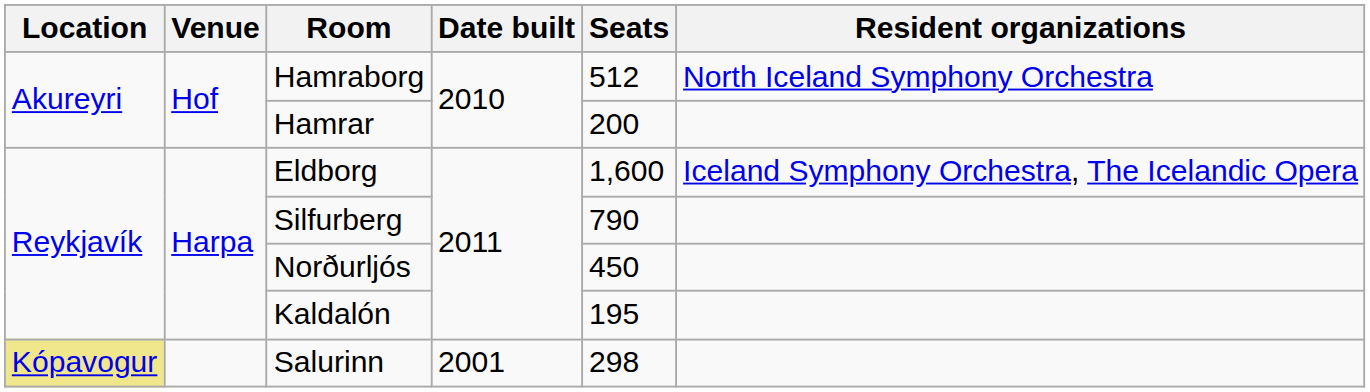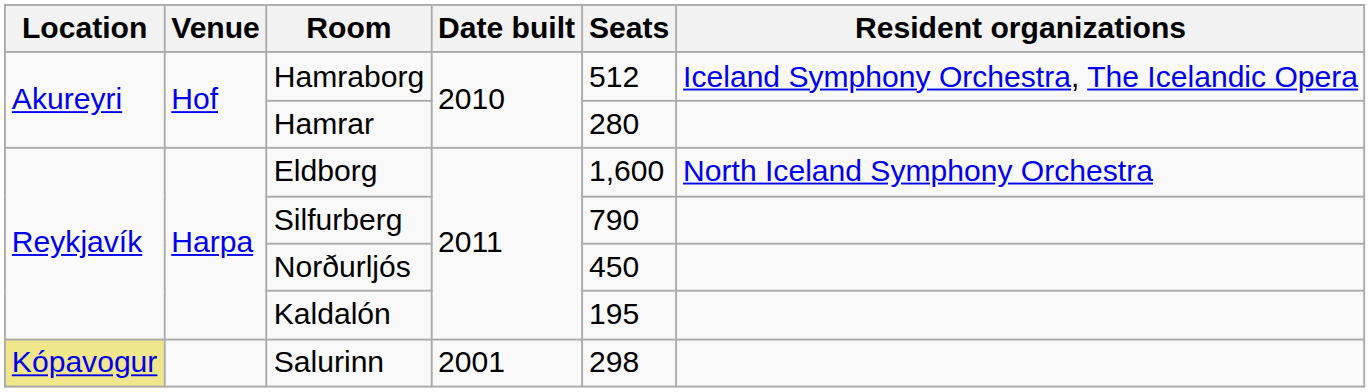Hamraborg | Resident organizations: North Iceland Symphony Orchestra -> Iceland Symphony Orchestra, The Icelandic Opera
Hamrar | Seats: 200 -> 280
Eldborg | Resident organizations: Iceland Symphony Orchestra, The Icelandic Opera -> North Iceland Symphony Orchestra
